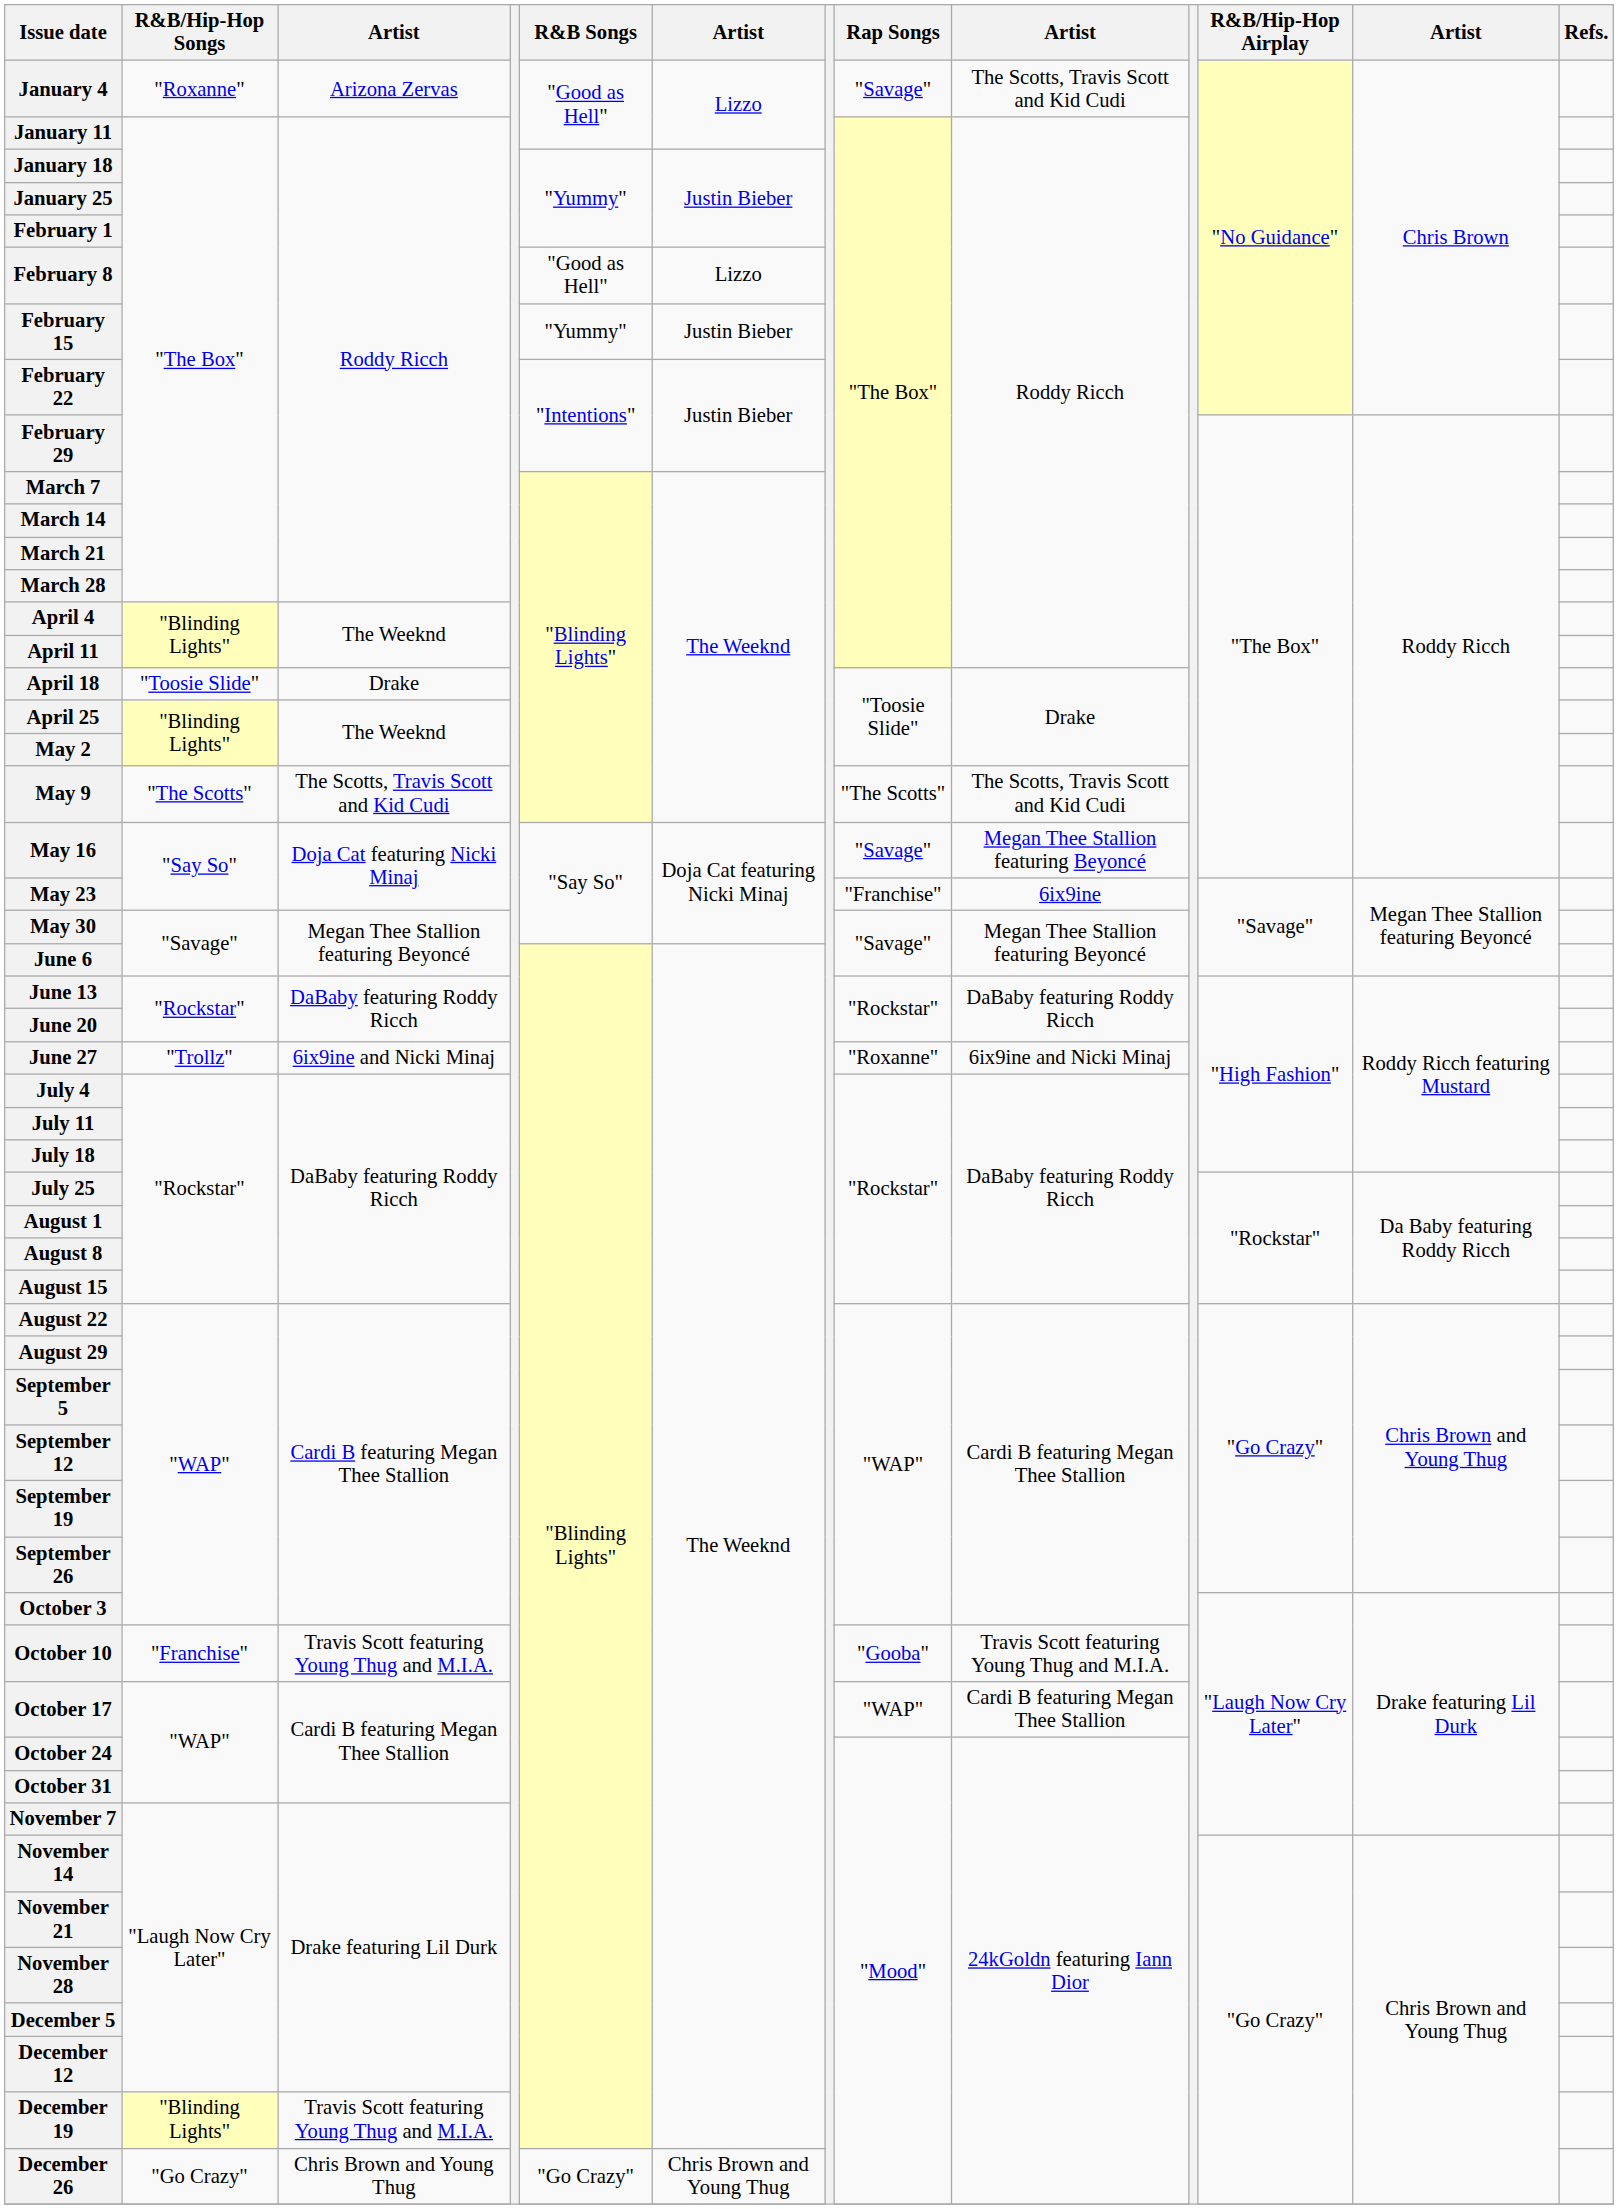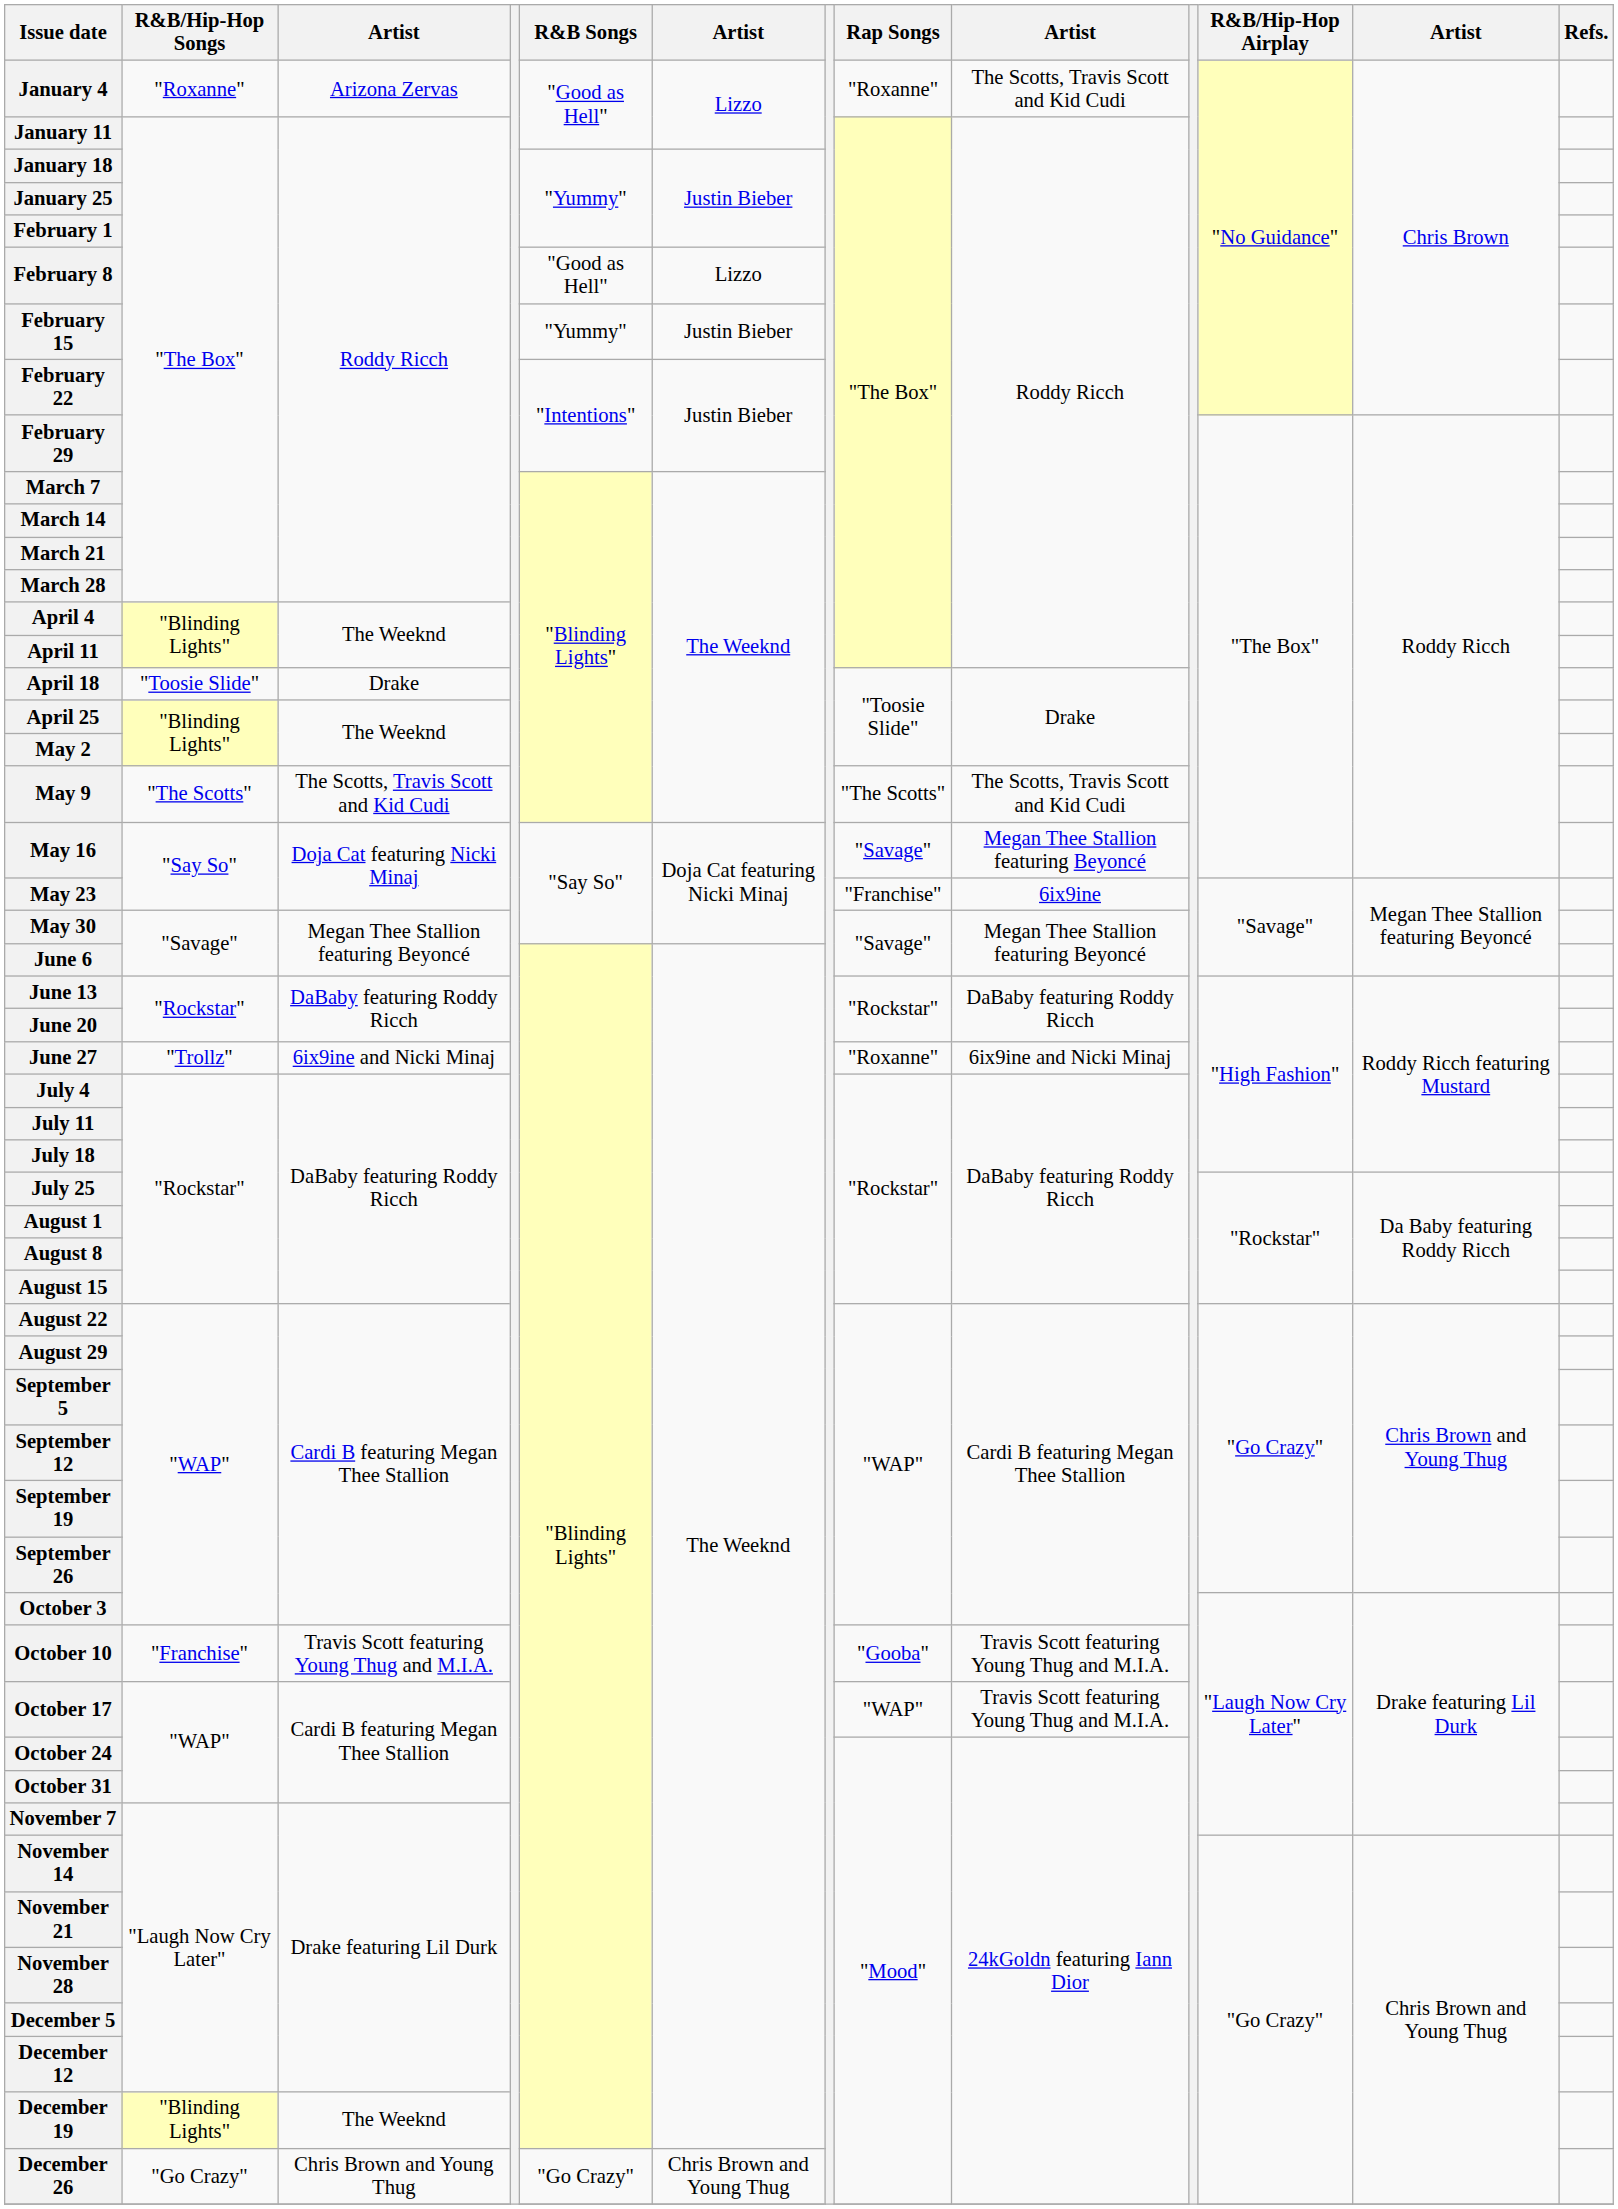January 4 | Rap Songs: "Savage" -> "Roxanne"
October 17 | column 9: Cardi B featuring Megan Thee Stallion -> Travis Scott featuring Young Thug and M.I.A.
December 19 | column 3: Travis Scott featuring Young Thug and M.I.A. -> The Weeknd
